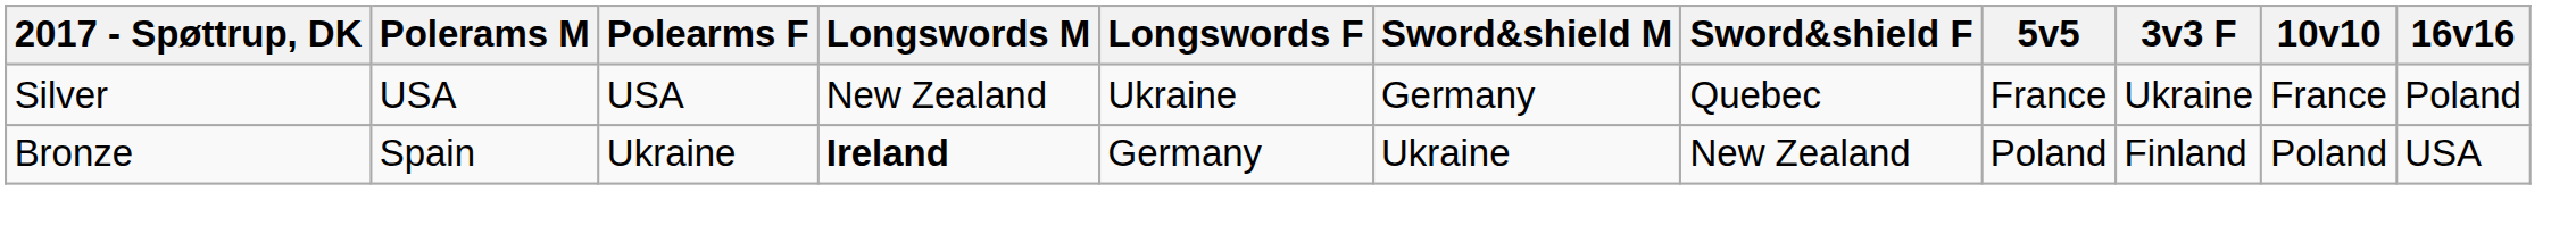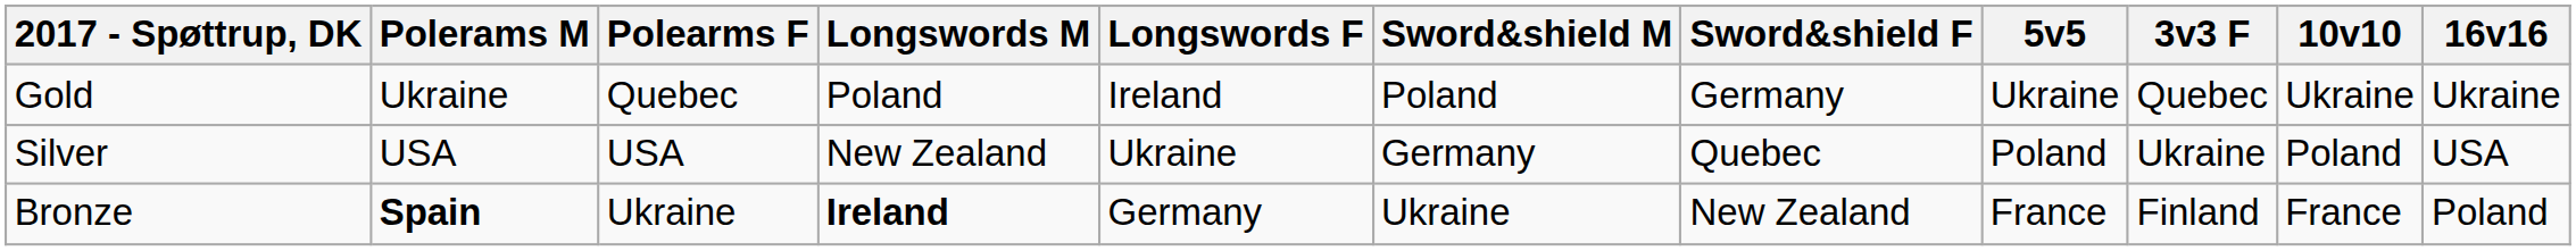+ row: Gold | Ukraine | Quebec | Poland | Ireland | Poland | Germany | Ukraine | Quebec | Ukraine | Ukraine
Silver | 5v5: France -> Poland
Silver | 10v10: France -> Poland
Silver | 16v16: Poland -> USA
Bronze | Polerams M: normal -> bold
Bronze | 5v5: Poland -> France
Bronze | 10v10: Poland -> France
Bronze | 16v16: USA -> Poland
